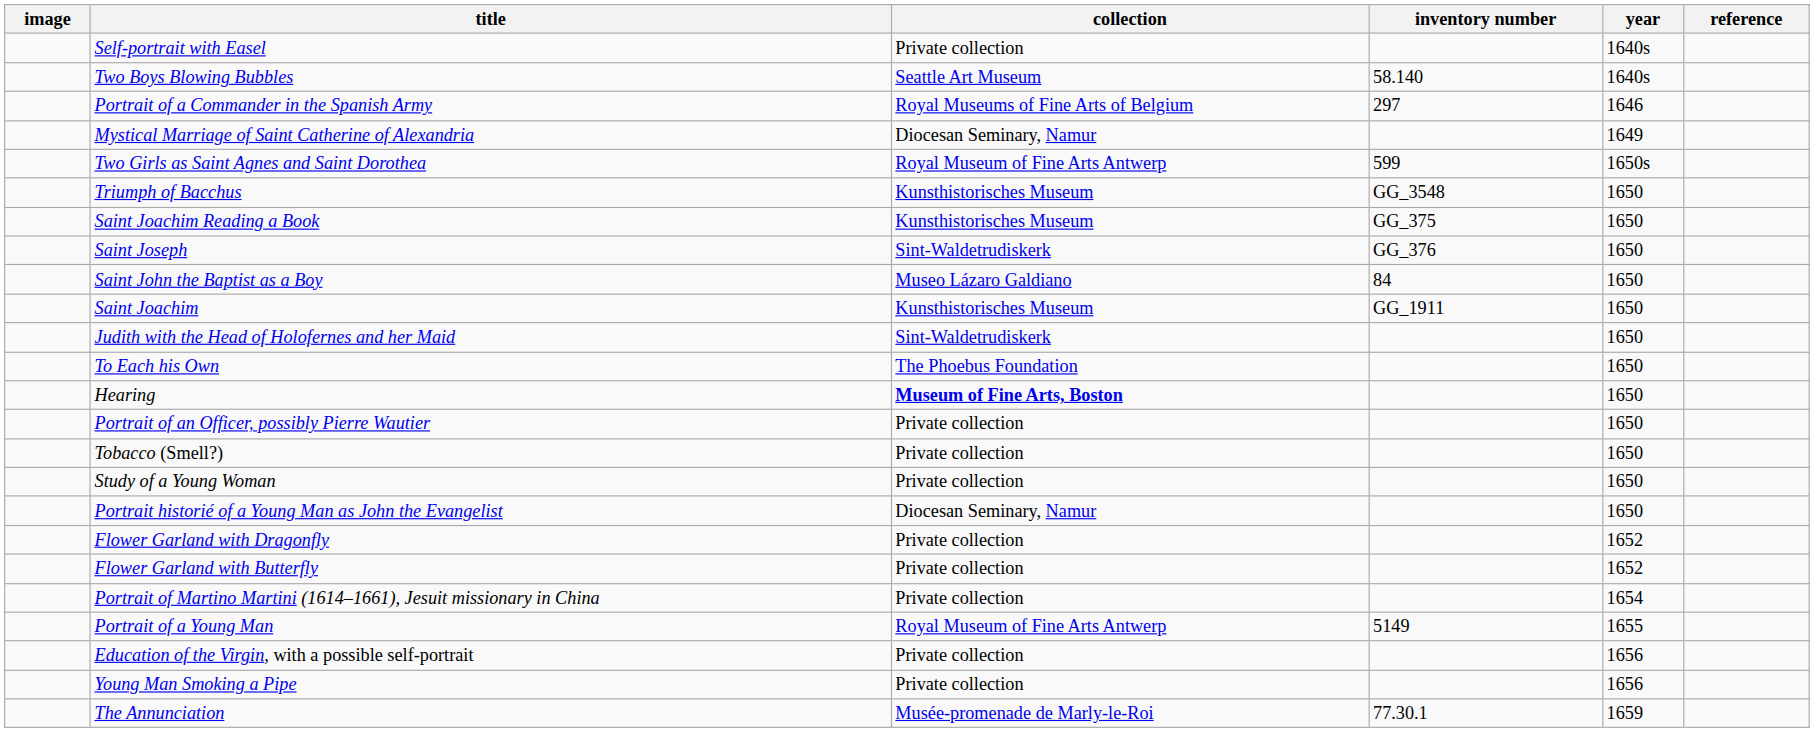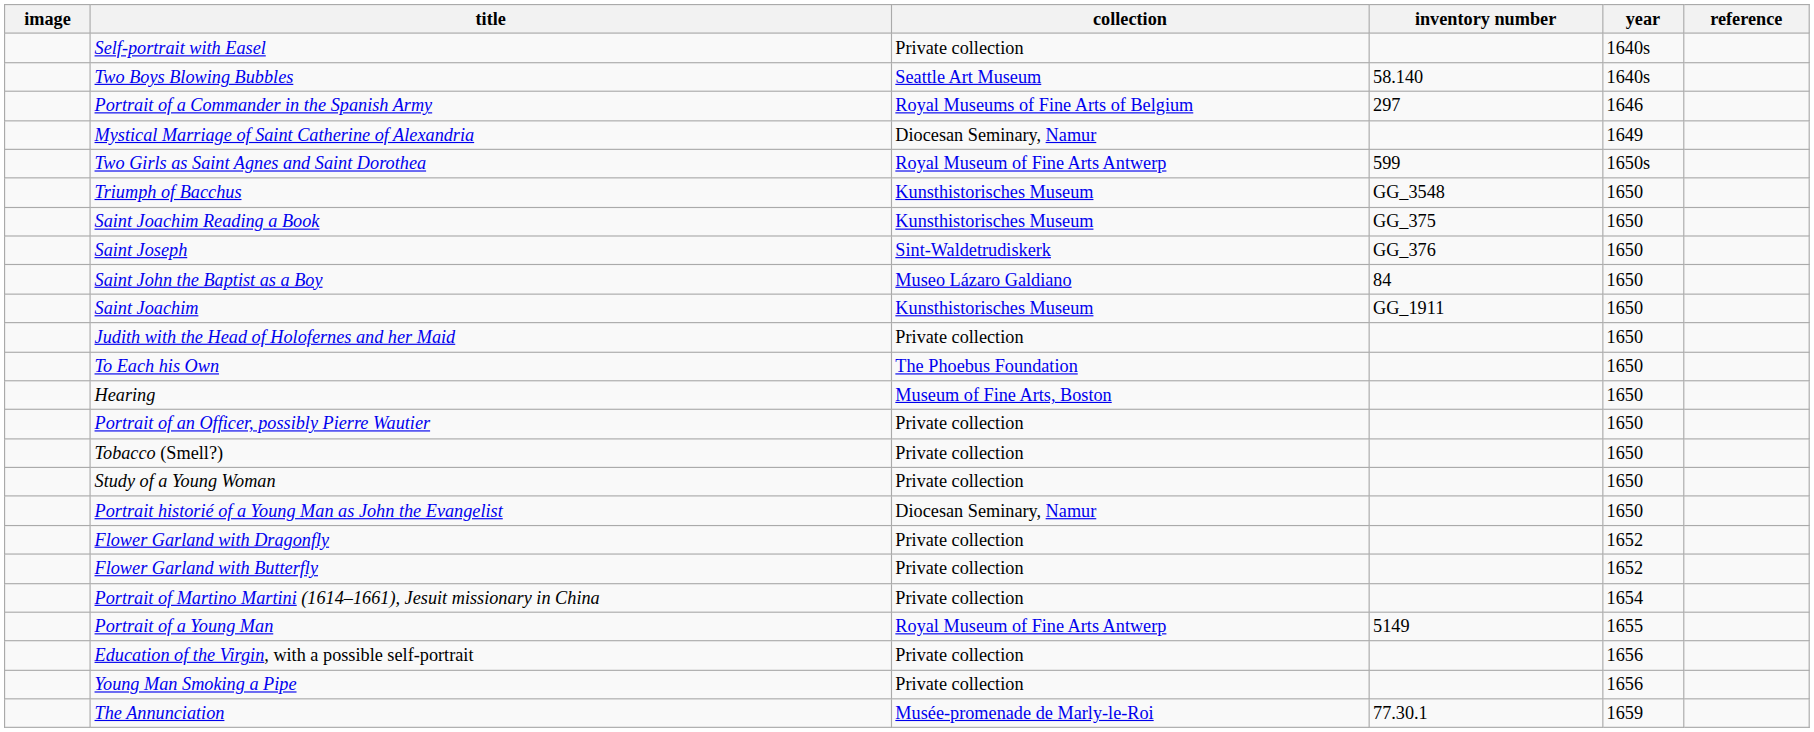Judith with the Head of Holofernes and her Maid | collection: Sint-Waldetrudiskerk -> Private collection
Hearing | collection: bold -> normal
